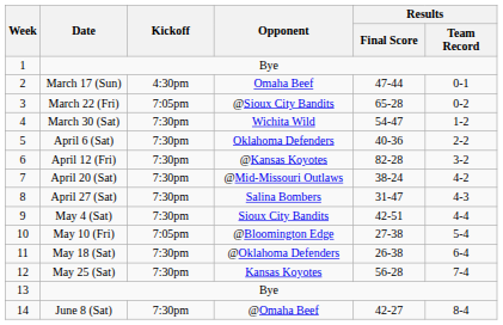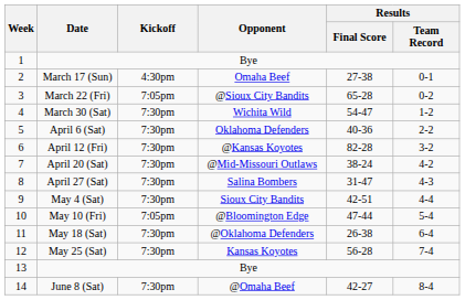March 17 (Sun) | Results / Final Score: 47-44 -> 27-38
May 10 (Fri) | Results / Final Score: 27-38 -> 47-44
